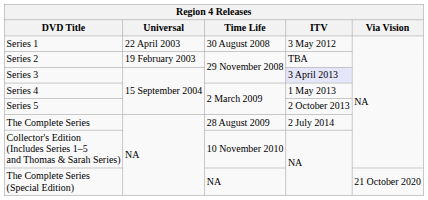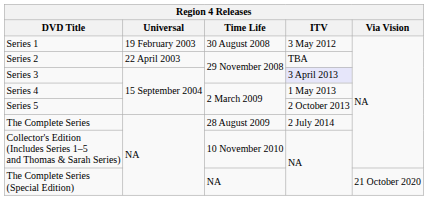Series 1 | Universal: 22 April 2003 -> 19 February 2003
Series 2 | Universal: 19 February 2003 -> 22 April 2003
